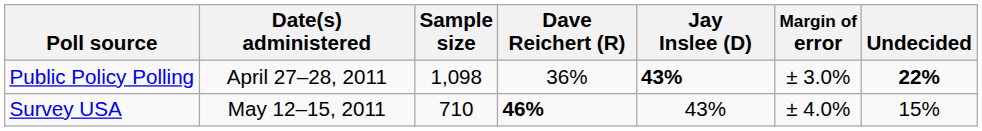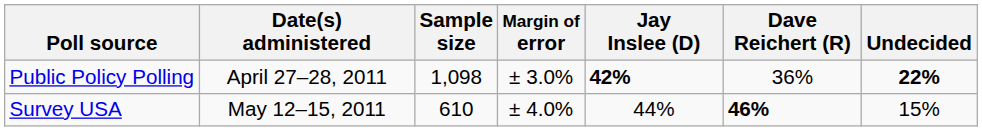columns swapped: Margin of error <-> Dave Reichert (R)
Public Policy Polling | Jay Inslee (D): 43% -> 42%
Survey USA | Sample size: 710 -> 610
Survey USA | Jay Inslee (D): 43% -> 44%
